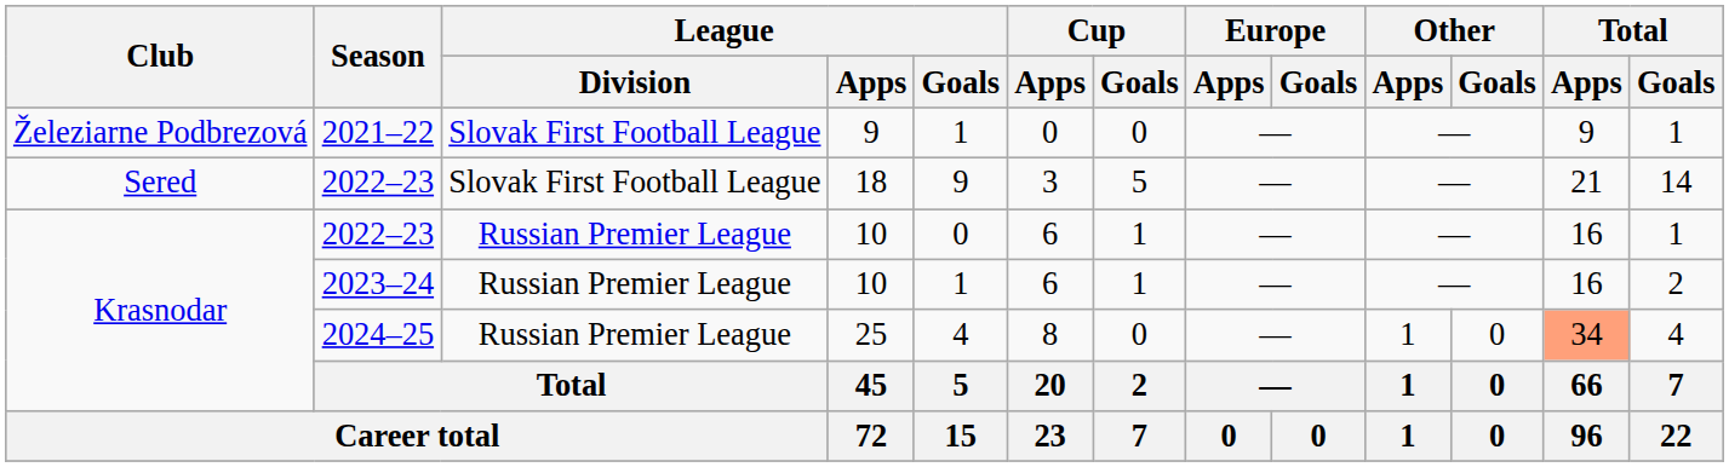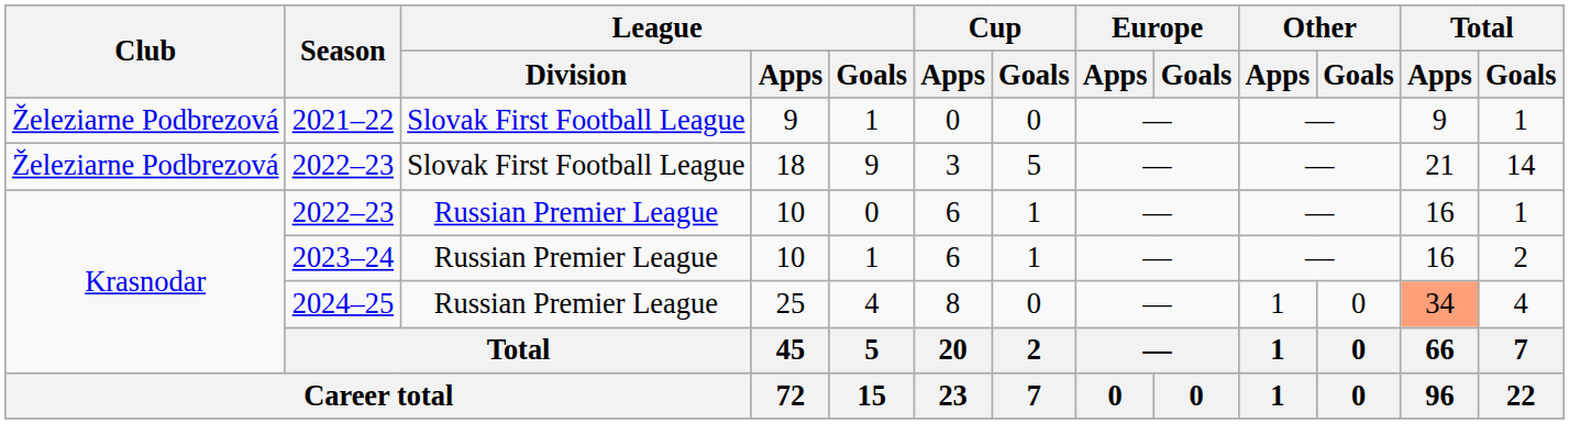2022–23 / 18 | Club: Sered -> Železiarne Podbrezová
